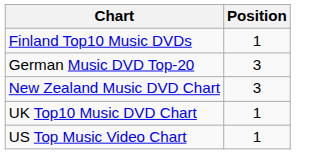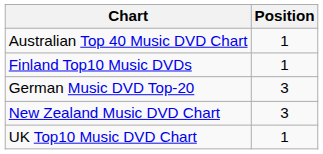+ row: Australian Top 40 Music DVD Chart | 1
- row: US Top Music Video Chart | 1
